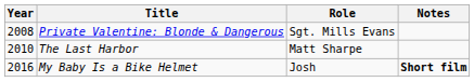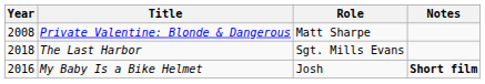Private Valentine: Blonde & Dangerous | Role: Sgt. Mills Evans -> Matt Sharpe
The Last Harbor | Year: 2010 -> 2018
The Last Harbor | Role: Matt Sharpe -> Sgt. Mills Evans
